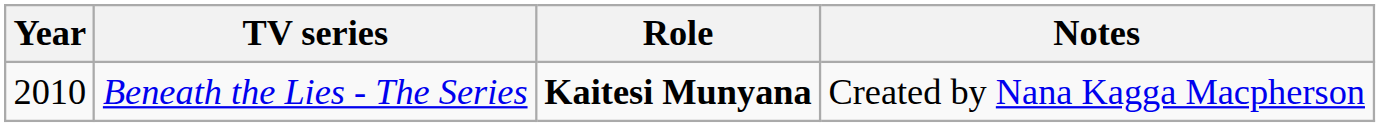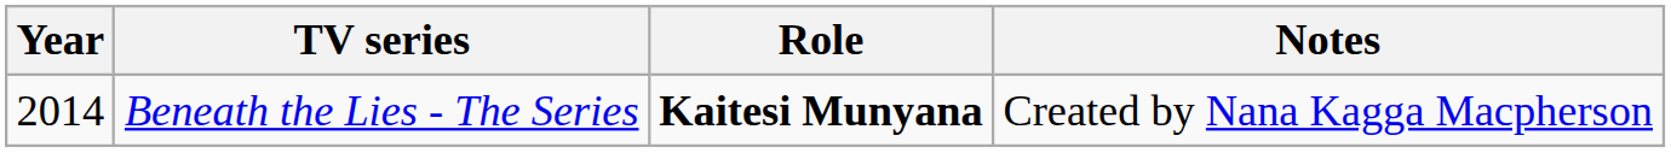Beneath the Lies - The Series | Year: 2010 -> 2014
